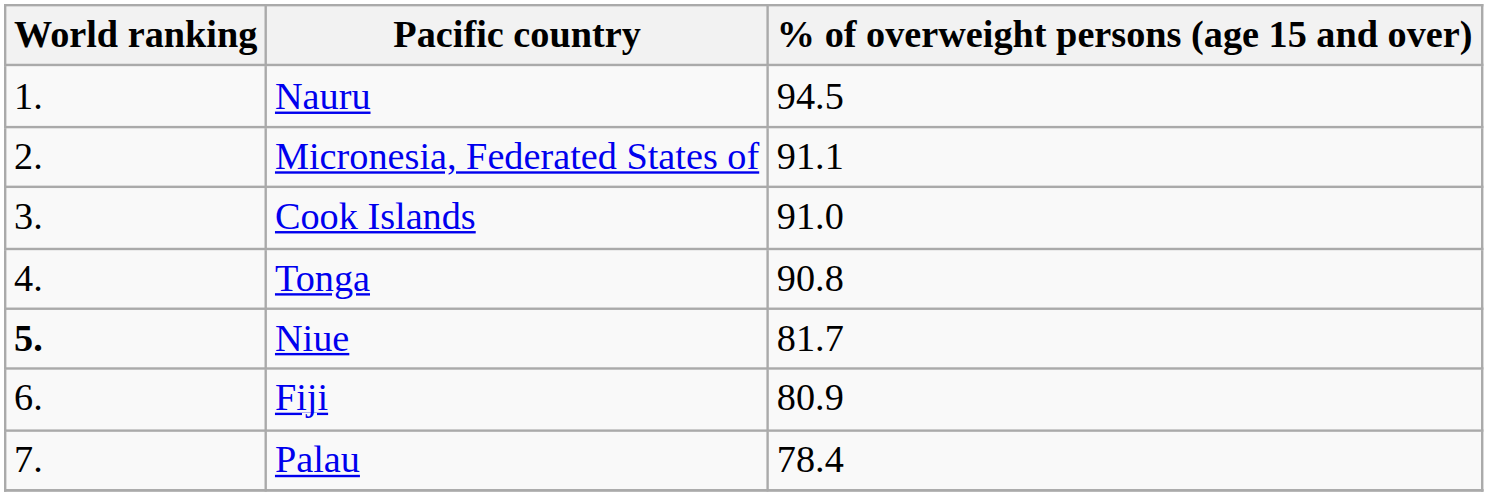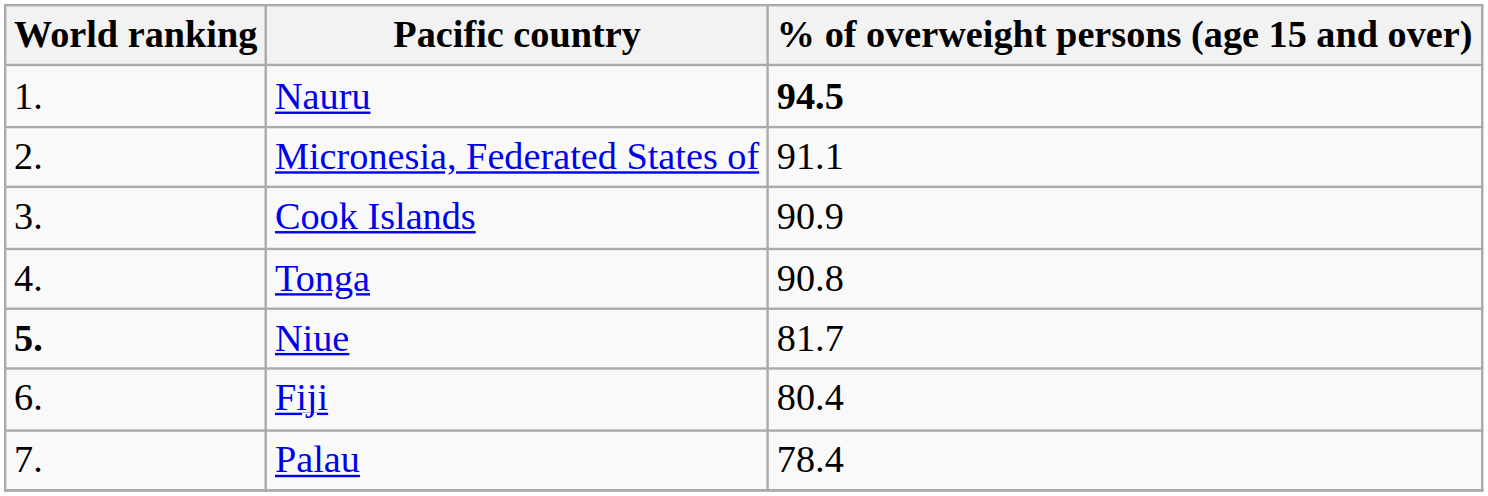Nauru | % of overweight persons (age 15 and over): normal -> bold
Cook Islands | % of overweight persons (age 15 and over): 91.0 -> 90.9
Fiji | % of overweight persons (age 15 and over): 80.9 -> 80.4
